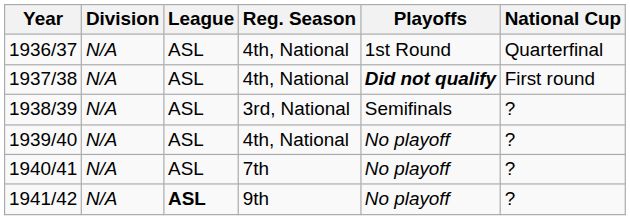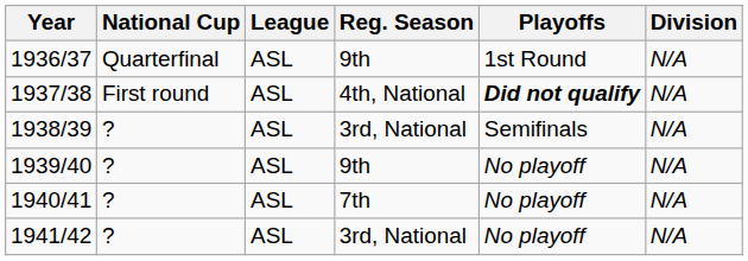columns swapped: Division <-> National Cup
1936/37 | Reg. Season: 4th, National -> 9th
1939/40 | Reg. Season: 4th, National -> 9th
1941/42 | League: bold -> normal
1941/42 | Reg. Season: 9th -> 3rd, National
